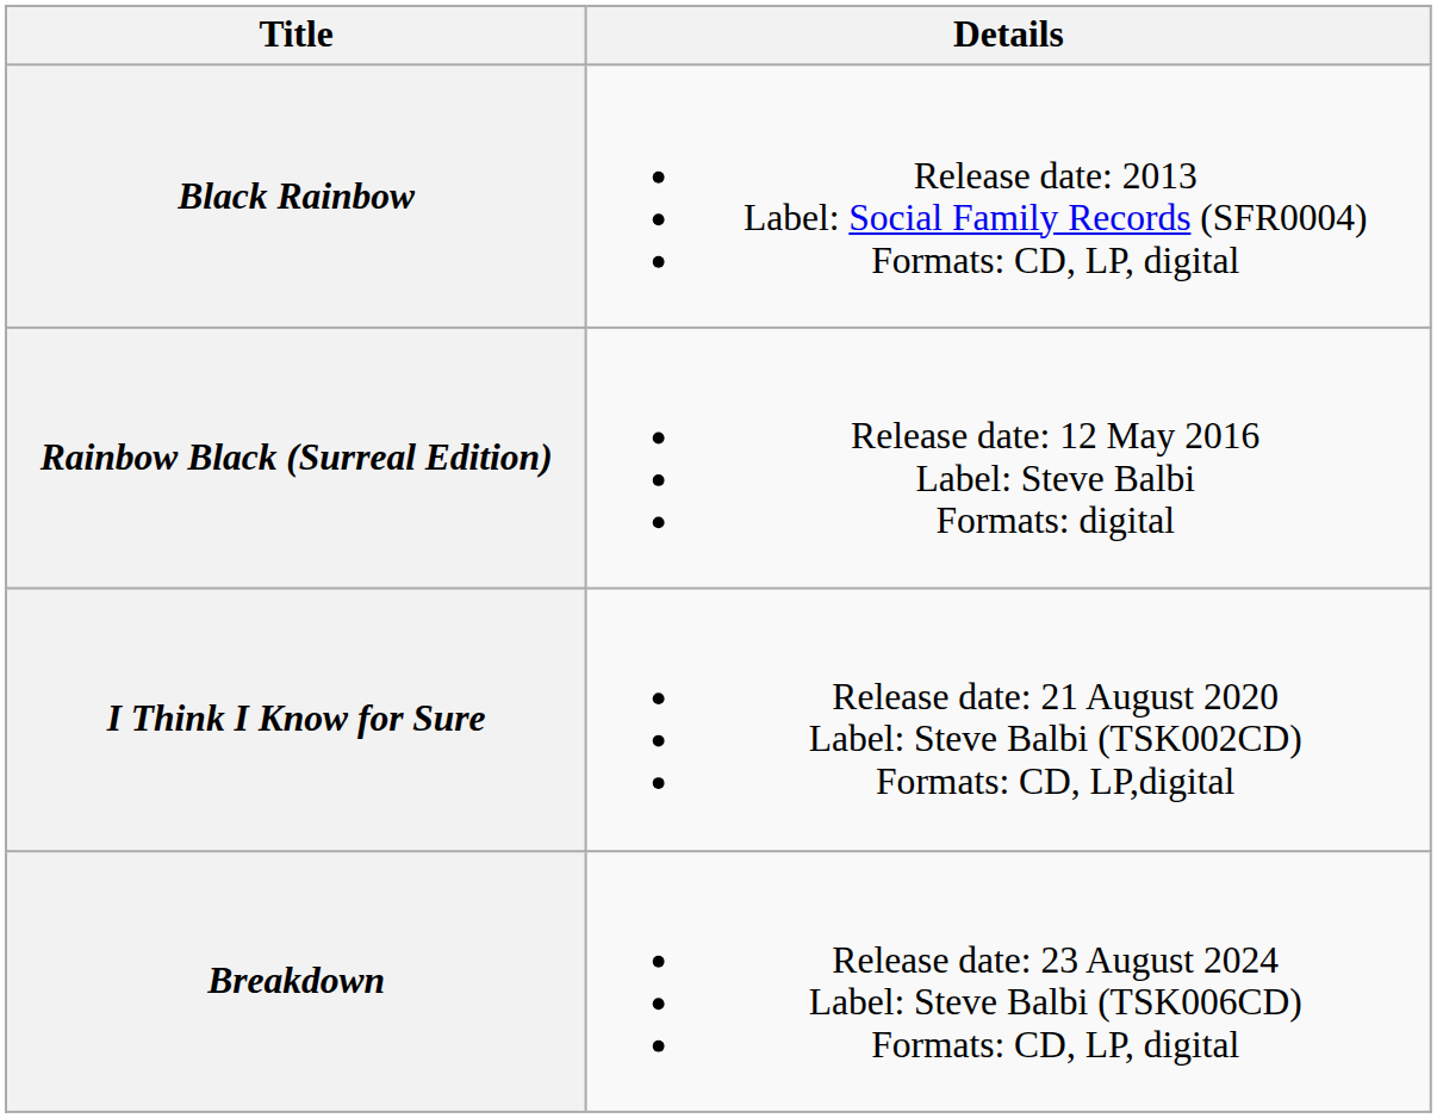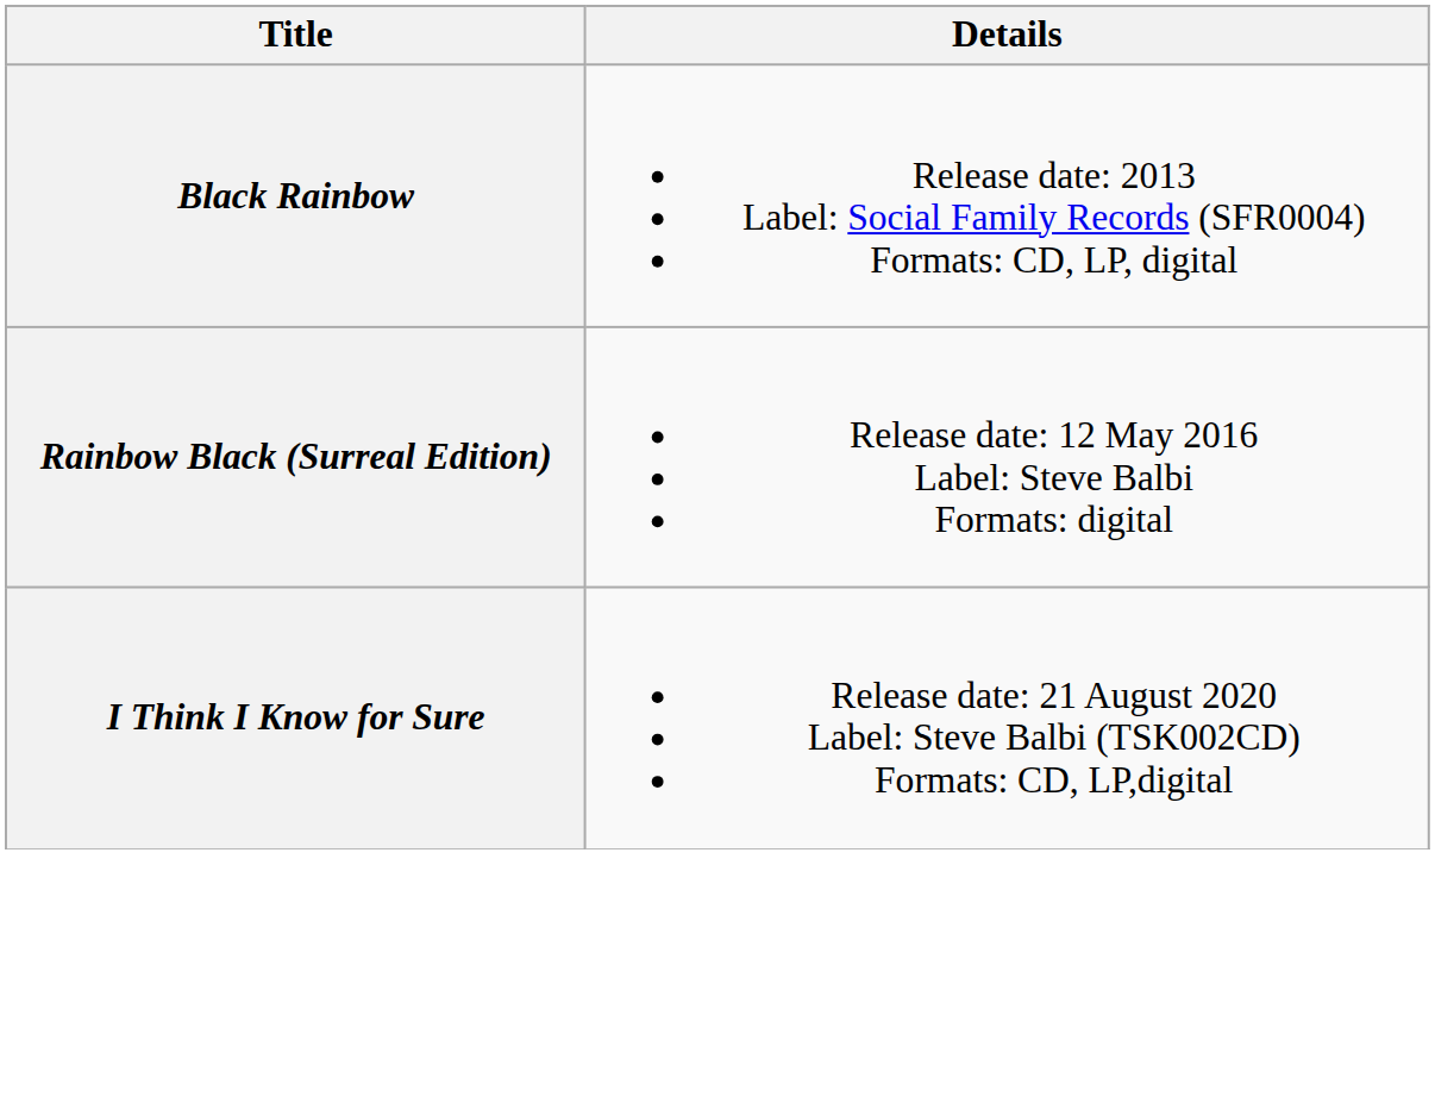- row: Breakdown | Release date: 23 August 2024 Label: Steve Balbi (TSK006CD) Formats: CD, LP, digital
